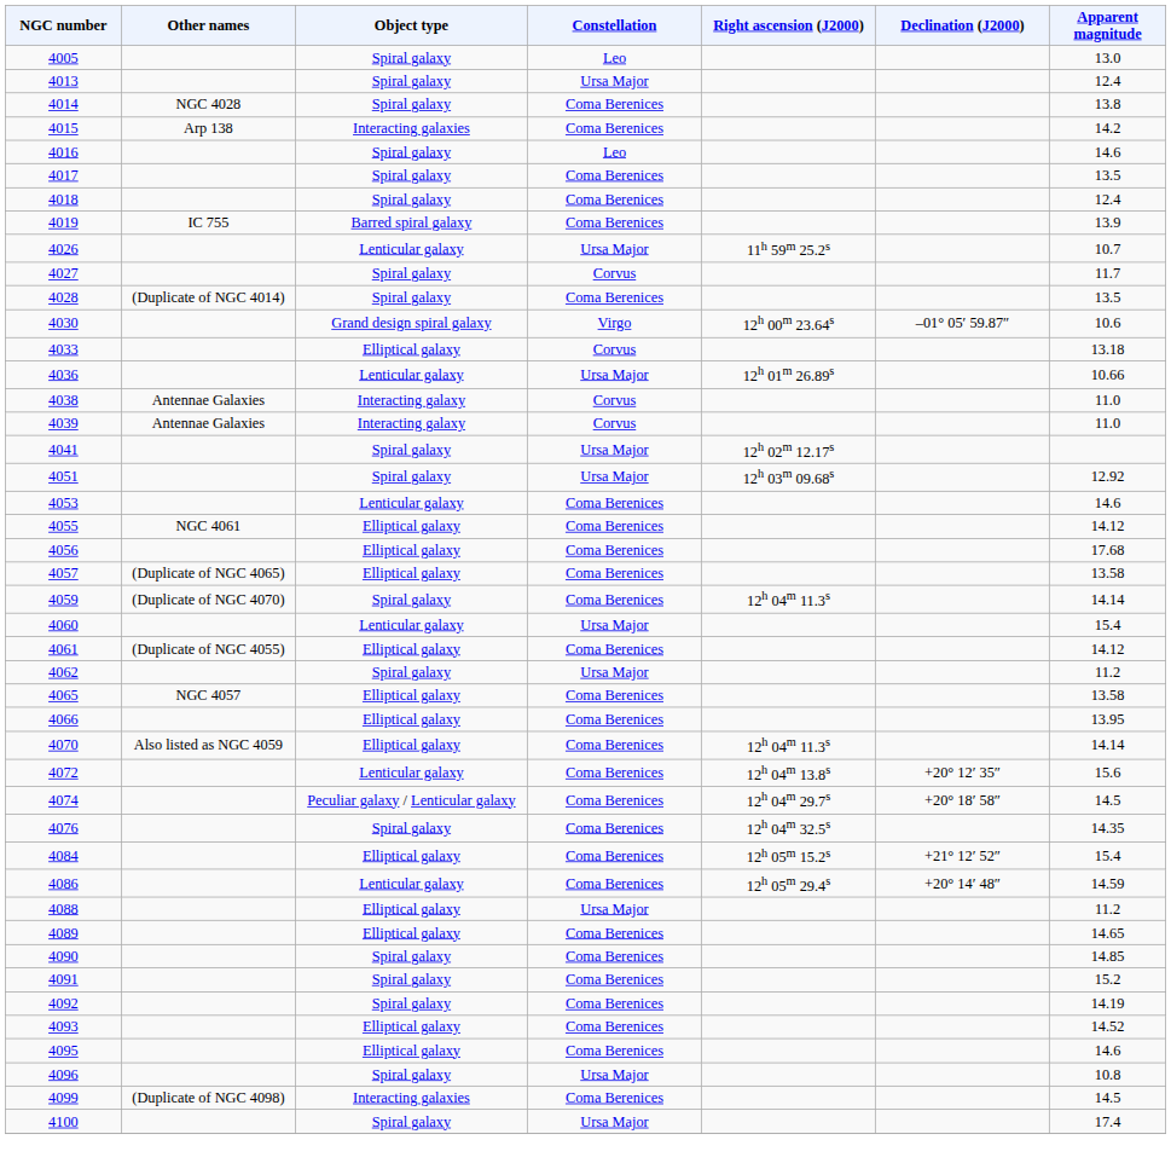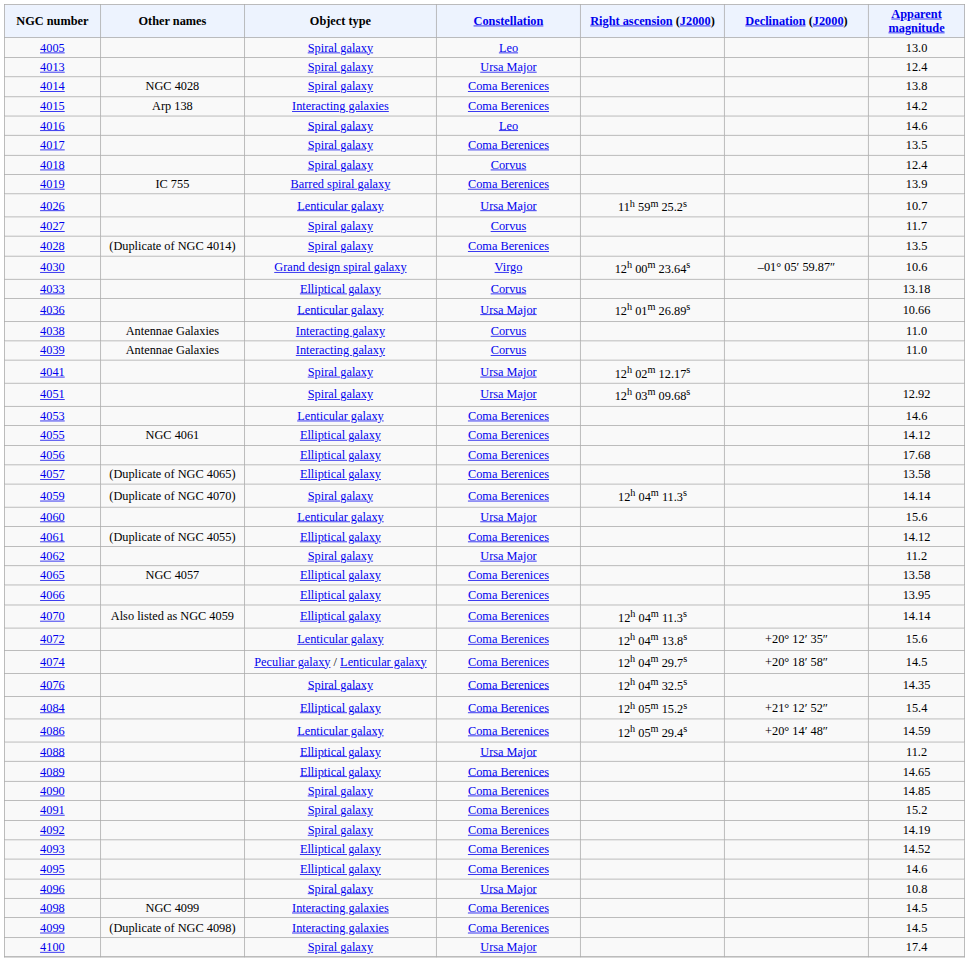4018 | Constellation: Coma Berenices -> Corvus
4060 | Apparent magnitude: 15.4 -> 15.6
+ row: 4098 | NGC 4099 | Interacting galaxies | Coma Berenices | 14.5
